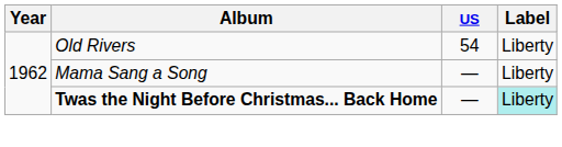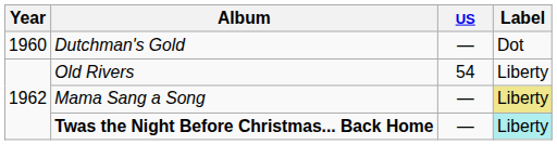+ row: 1960 | Dutchman's Gold | — | Dot
Mama Sang a Song | Label: no background -> khaki background
